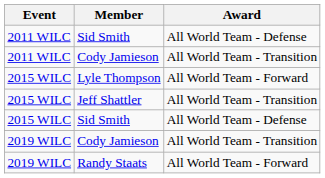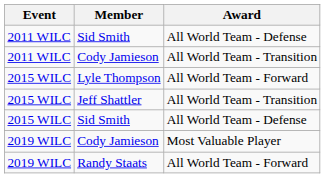2019 WILC / Cody Jamieson | Award: All World Team - Transition -> Most Valuable Player
